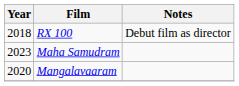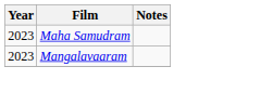- row: 2018 | RX 100 | Debut film as director
Mangalavaaram | Year: 2020 -> 2023
